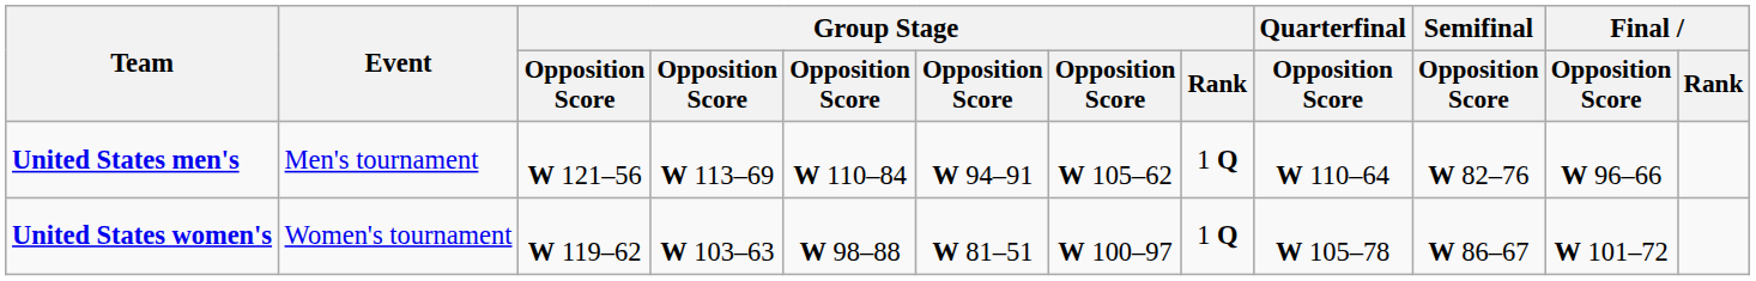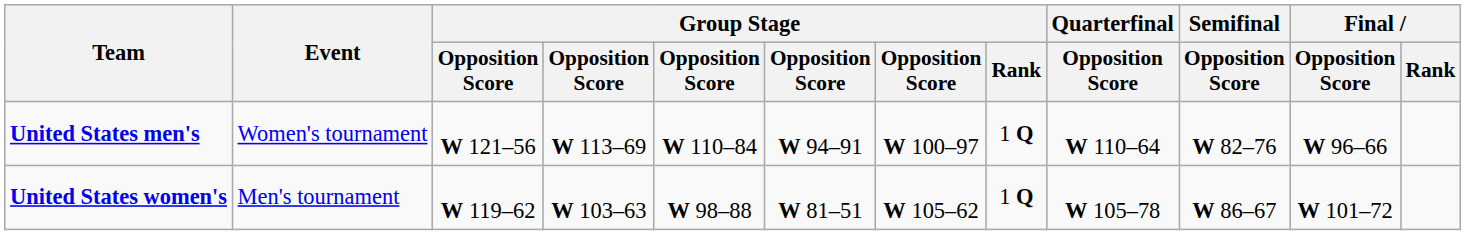United States men's | Event: Men's tournament -> Women's tournament
United States men's | column 7: W 105–62 -> W 100–97
United States women's | Event: Women's tournament -> Men's tournament
United States women's | column 7: W 100–97 -> W 105–62
